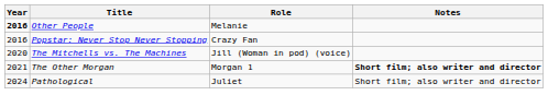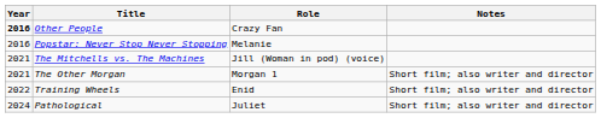Other People | Role: Melanie -> Crazy Fan
Popstar: Never Stop Never Stopping | Role: Crazy Fan -> Melanie
The Mitchells vs. The Machines | Year: 2020 -> 2021
The Other Morgan | Notes: bold -> normal
+ row: 2022 | Training Wheels | Enid | Short film; also writer and director
